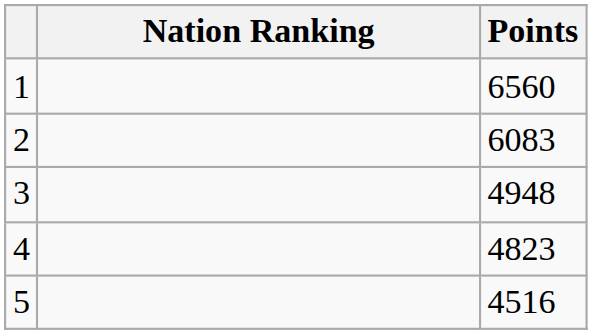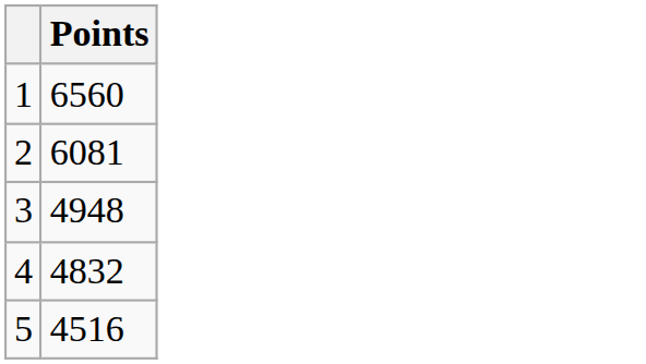- column: Nation Ranking
2 | Points: 6083 -> 6081
4 | Points: 4823 -> 4832
